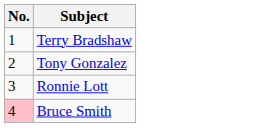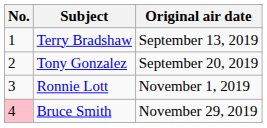+ column: Original air date | September 13, 2019 | September 20, 2019 | November 1, 2019 | November 29, 2019
